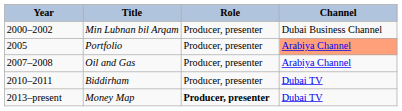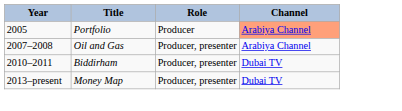- row: 2000–2002 | Min Lubnan bil Arqam | Producer, presenter | Dubai Business Channel
Portfolio | Role: Producer, presenter -> Producer
Money Map | Role: bold -> normal
